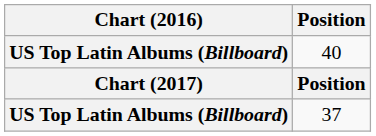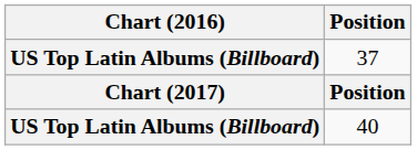rows swapped: 37 <-> 40
